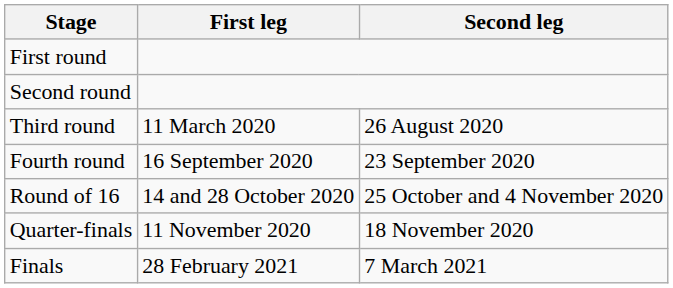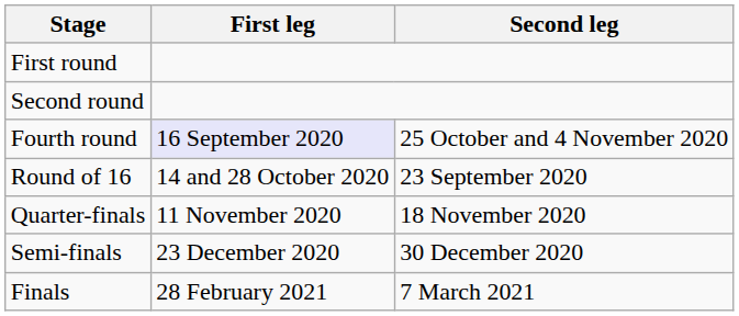- row: Third round | 11 March 2020 | 26 August 2020
Fourth round | First leg: no background -> lavender background
Fourth round | Second leg: 23 September 2020 -> 25 October and 4 November 2020
Round of 16 | Second leg: 25 October and 4 November 2020 -> 23 September 2020
+ row: Semi-finals | 23 December 2020 | 30 December 2020
